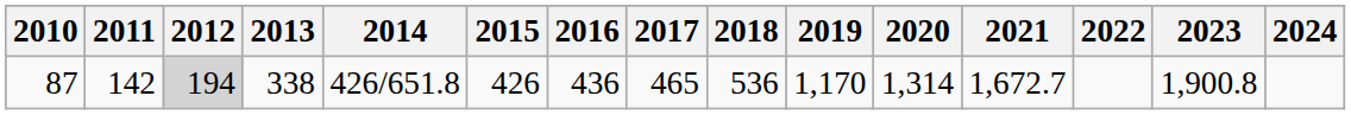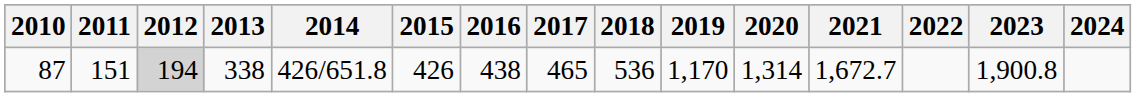87 | 2011: 142 -> 151
87 | 2016: 436 -> 438
